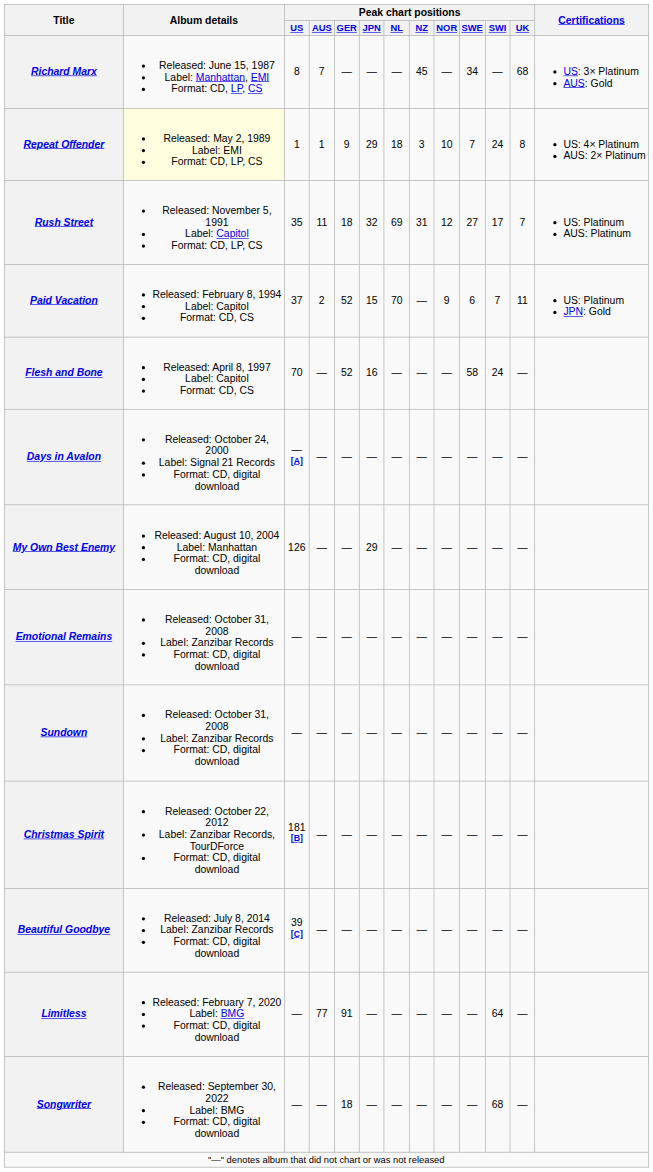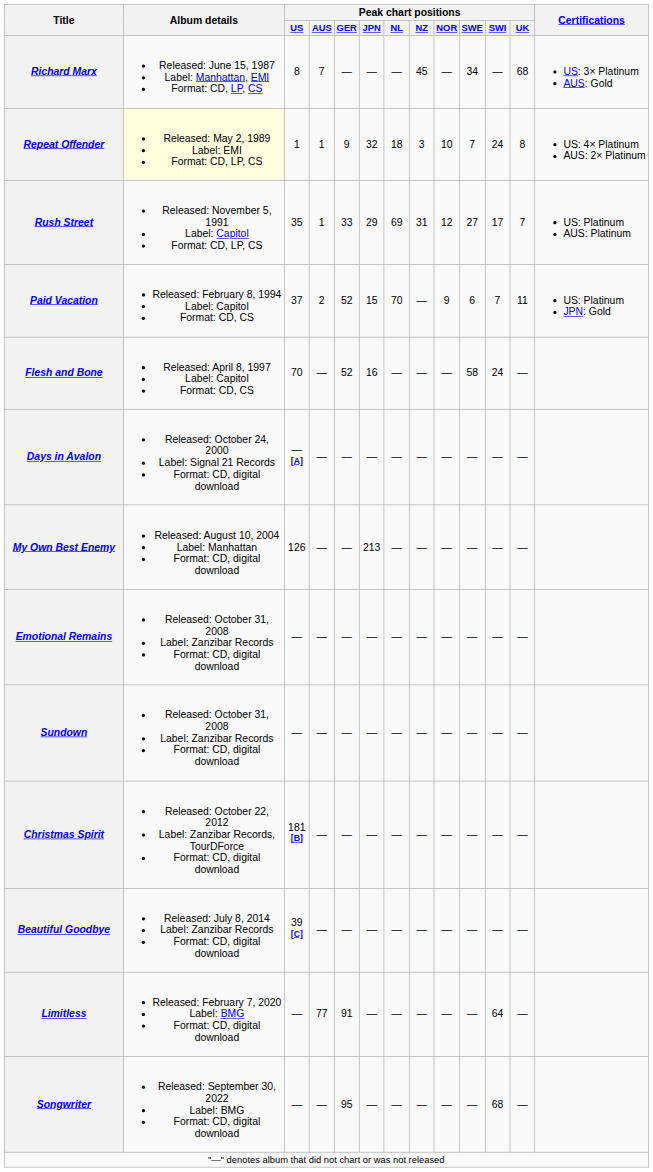Repeat Offender | Peak chart positions / JPN: 29 -> 32
Rush Street | Peak chart positions / AUS: 11 -> 1
Rush Street | Peak chart positions / GER: 18 -> 33
Rush Street | Peak chart positions / JPN: 32 -> 29
My Own Best Enemy | Peak chart positions / JPN: 29 -> 213
Songwriter | Peak chart positions / GER: 18 -> 95
